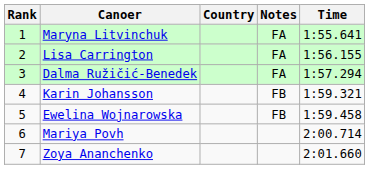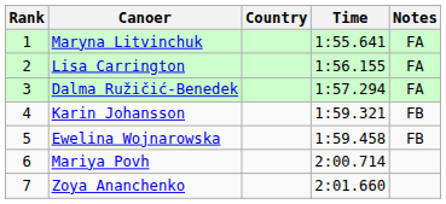columns swapped: Time <-> Notes
